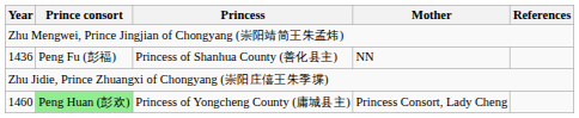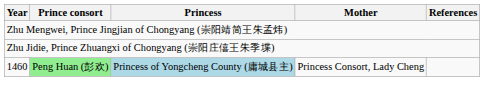- row: 1436 | Peng Fu (彭福) | Princess of Shanhua County (善化县主) | NN
1460 | Princess: no background -> lightblue background
